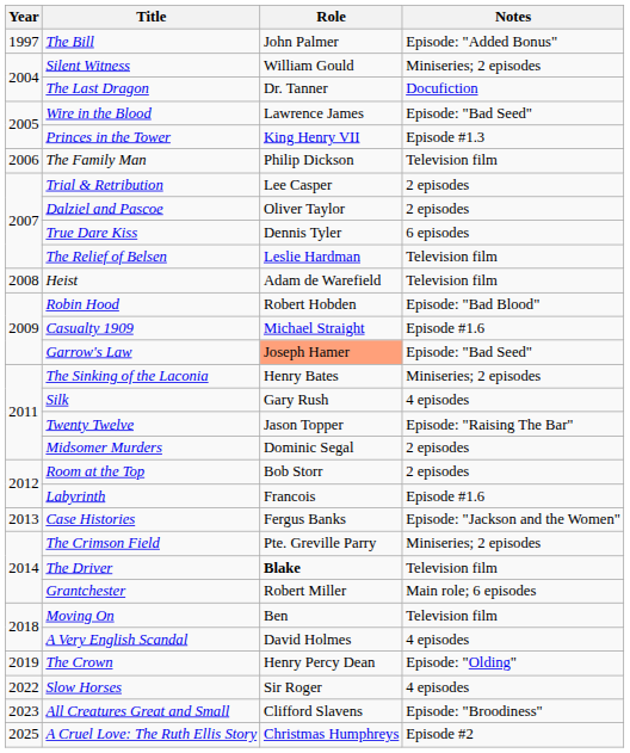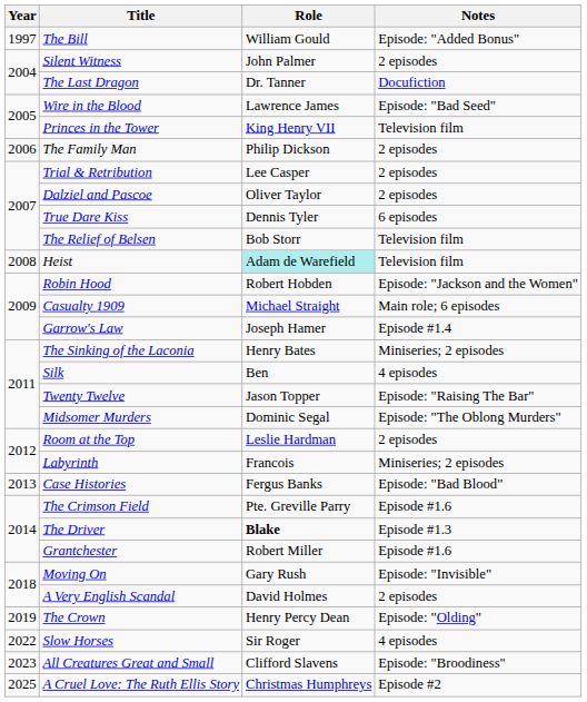The Bill | Role: John Palmer -> William Gould
Silent Witness | Role: William Gould -> John Palmer
Silent Witness | Notes: Miniseries; 2 episodes -> 2 episodes
Princes in the Tower | Notes: Episode #1.3 -> Television film
The Family Man | Notes: Television film -> 2 episodes
The Relief of Belsen | Role: Leslie Hardman -> Bob Storr
Heist | Role: no background -> paleturquoise background
Robin Hood | Notes: Episode: "Bad Blood" -> Episode: "Jackson and the Women"
Casualty 1909 | Notes: Episode #1.6 -> Main role; 6 episodes
Garrow's Law | Role: lightsalmon background -> no background
Garrow's Law | Notes: Episode: "Bad Seed" -> Episode #1.4
Silk | Role: Gary Rush -> Ben
Midsomer Murders | Notes: 2 episodes -> Episode: "The Oblong Murders"
Room at the Top | Role: Bob Storr -> Leslie Hardman
Labyrinth | Notes: Episode #1.6 -> Miniseries; 2 episodes
Case Histories | Notes: Episode: "Jackson and the Women" -> Episode: "Bad Blood"
The Crimson Field | Notes: Miniseries; 2 episodes -> Episode #1.6
The Driver | Notes: Television film -> Episode #1.3
Grantchester | Notes: Main role; 6 episodes -> Episode #1.6
Moving On | Role: Ben -> Gary Rush
Moving On | Notes: Television film -> Episode: "Invisible"
A Very English Scandal | Notes: 4 episodes -> 2 episodes
